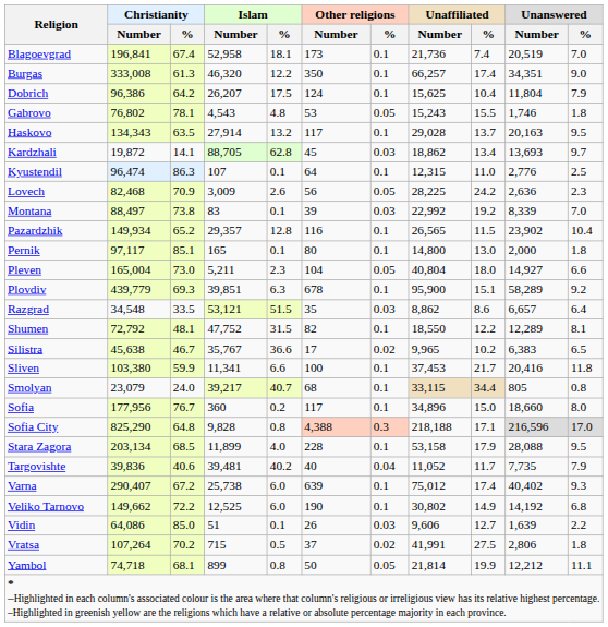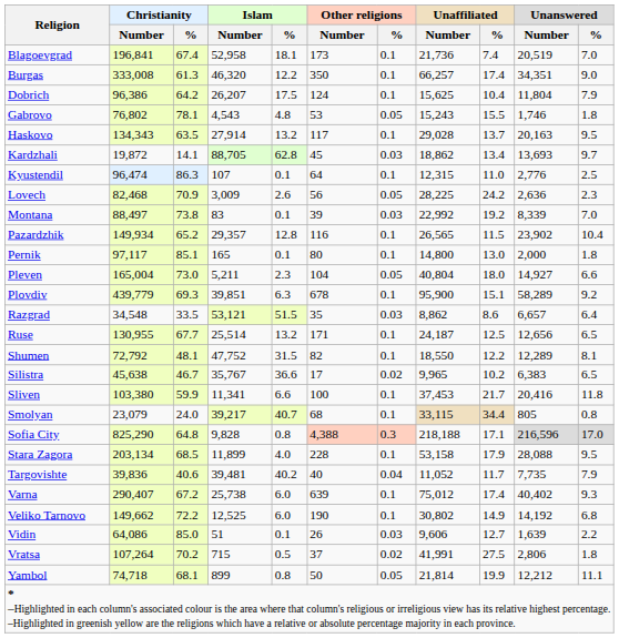+ row: Ruse | 130,955 | 67.7 | 25,514 | 13.2 | 171 | 0.1 | 24,187 | 12.5 | 12,656 | 6.5
- row: Sofia | 177,956 | 76.7 | 360 | 0.2 | 117 | 0.1 | 34,896 | 15.0 | 18,660 | 8.0
